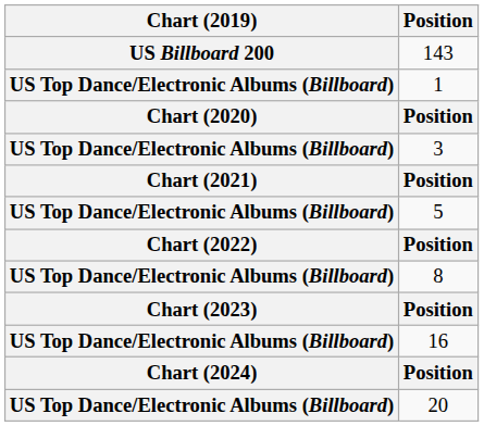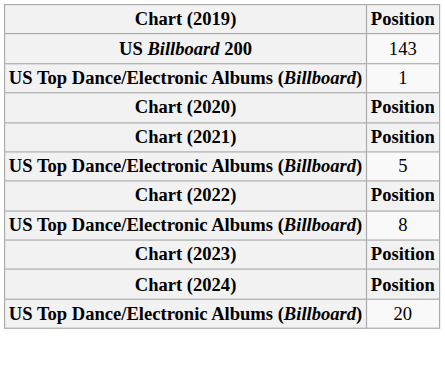- row: US Top Dance/Electronic Albums (Billboard) | 3
- row: US Top Dance/Electronic Albums (Billboard) | 16
